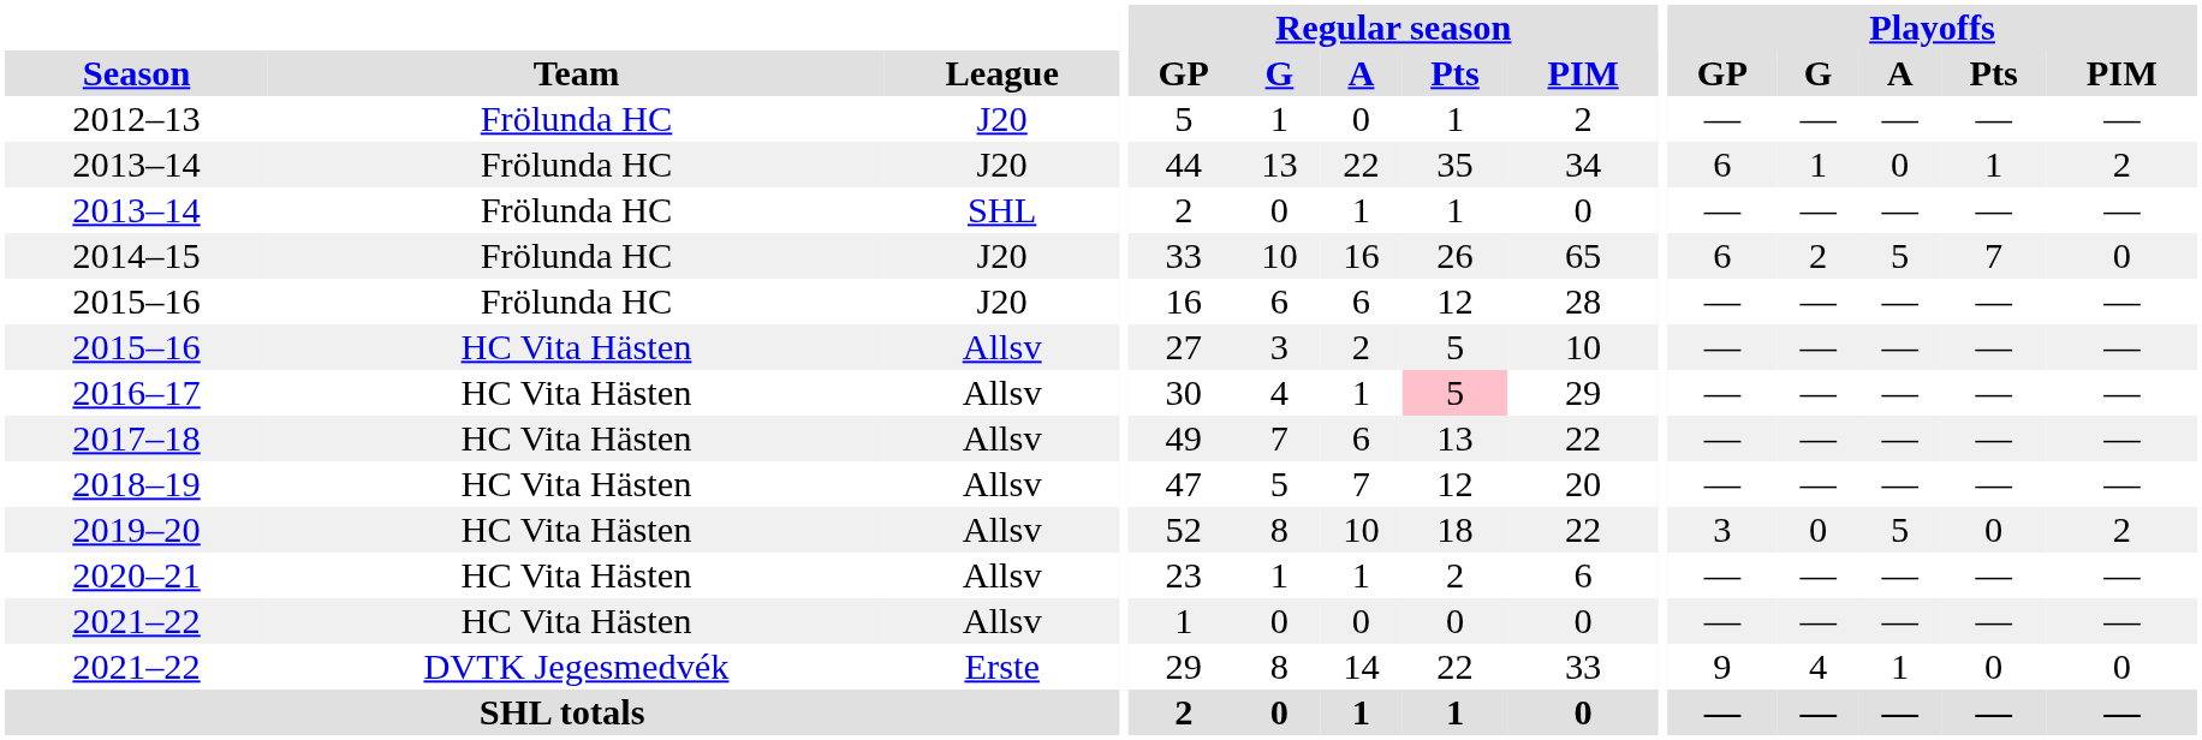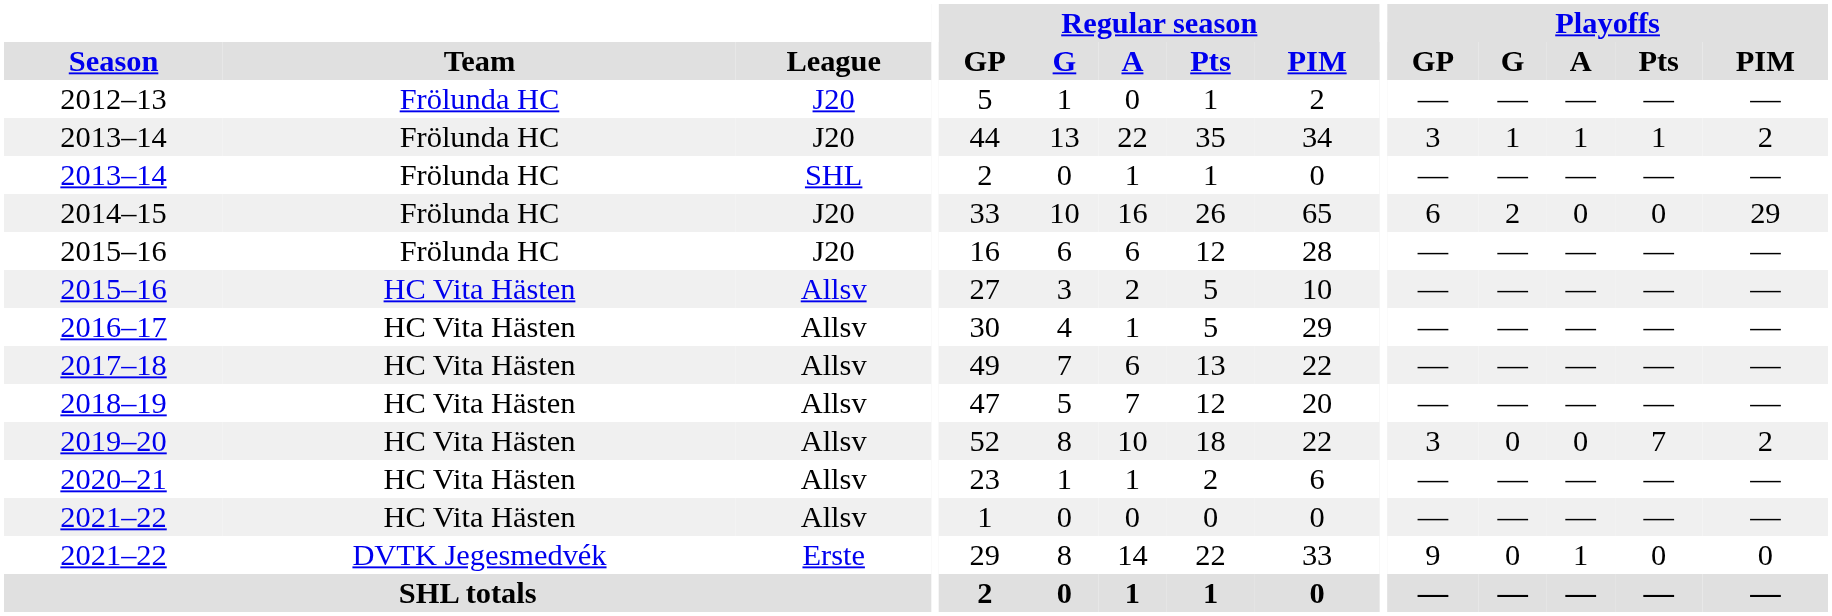2013–14 / J20 | Playoffs / GP: 6 -> 3
2013–14 / J20 | Playoffs / A: 0 -> 1
2014–15 | Playoffs / A: 5 -> 0
2014–15 | Playoffs / Pts: 7 -> 0
2014–15 | Playoffs / PIM: 0 -> 29
2016–17 | Regular season / Pts: pink background -> no background
2019–20 | Playoffs / A: 5 -> 0
2019–20 | Playoffs / Pts: 0 -> 7
2021–22 / Erste | Playoffs / G: 4 -> 0
